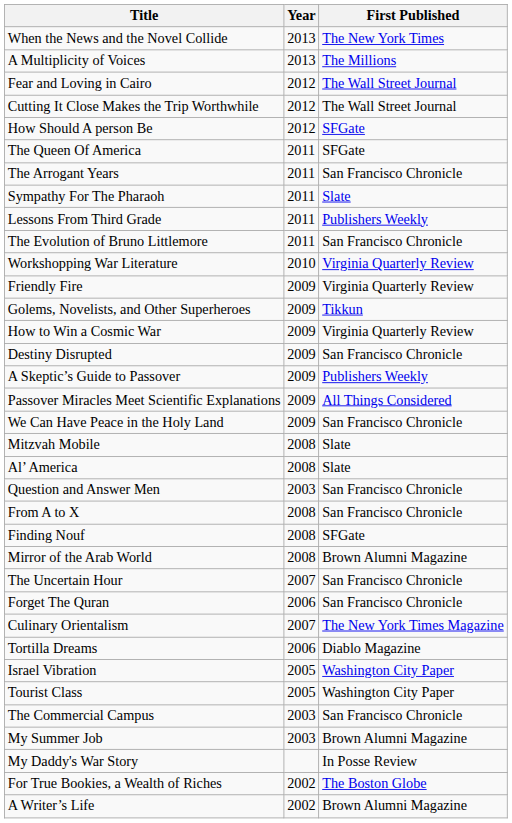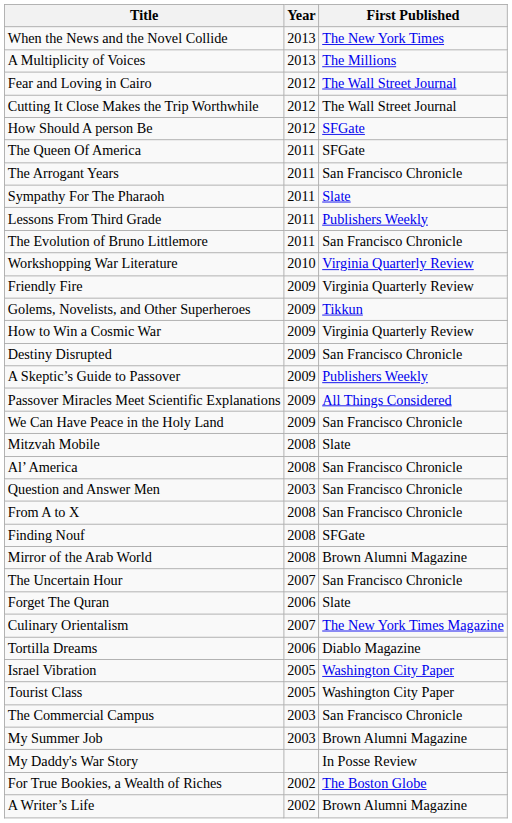Al’ America | First Published: Slate -> San Francisco Chronicle
Forget The Quran | First Published: San Francisco Chronicle -> Slate
